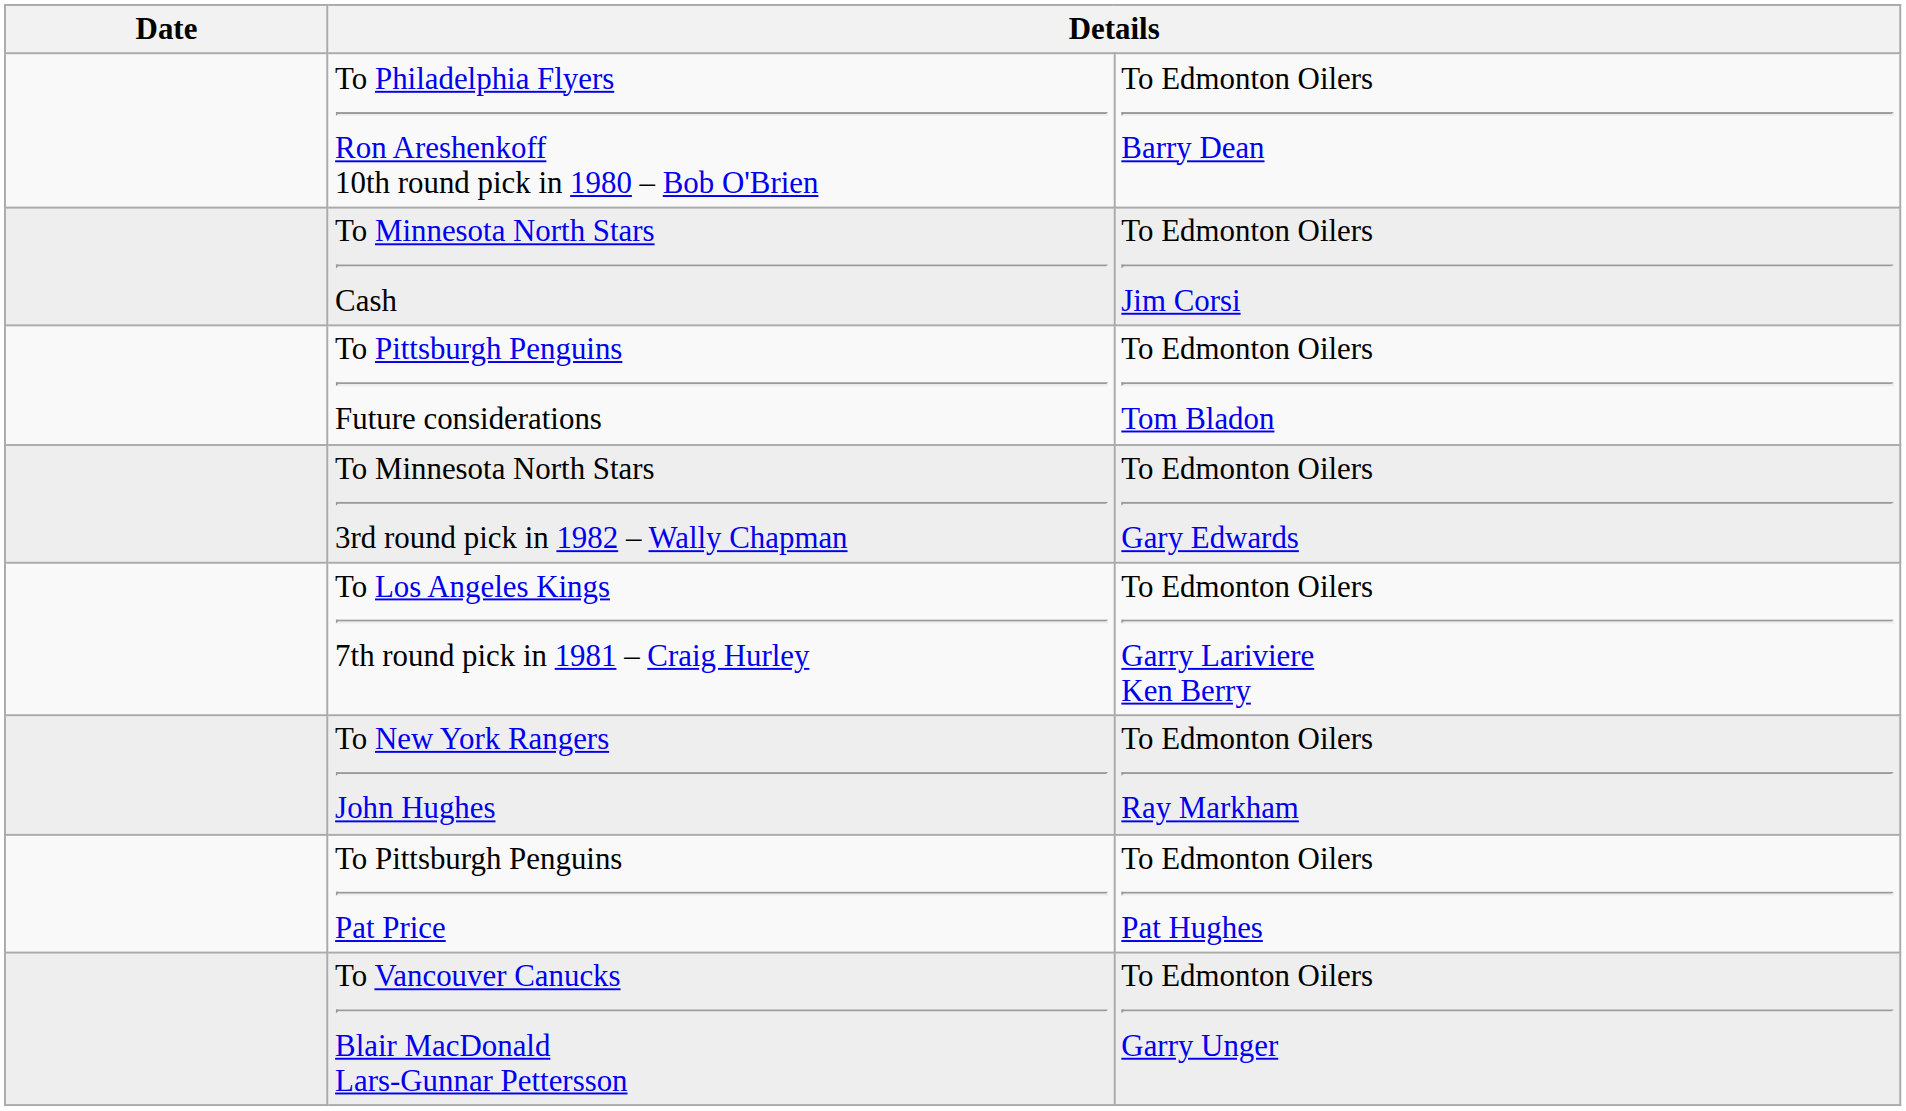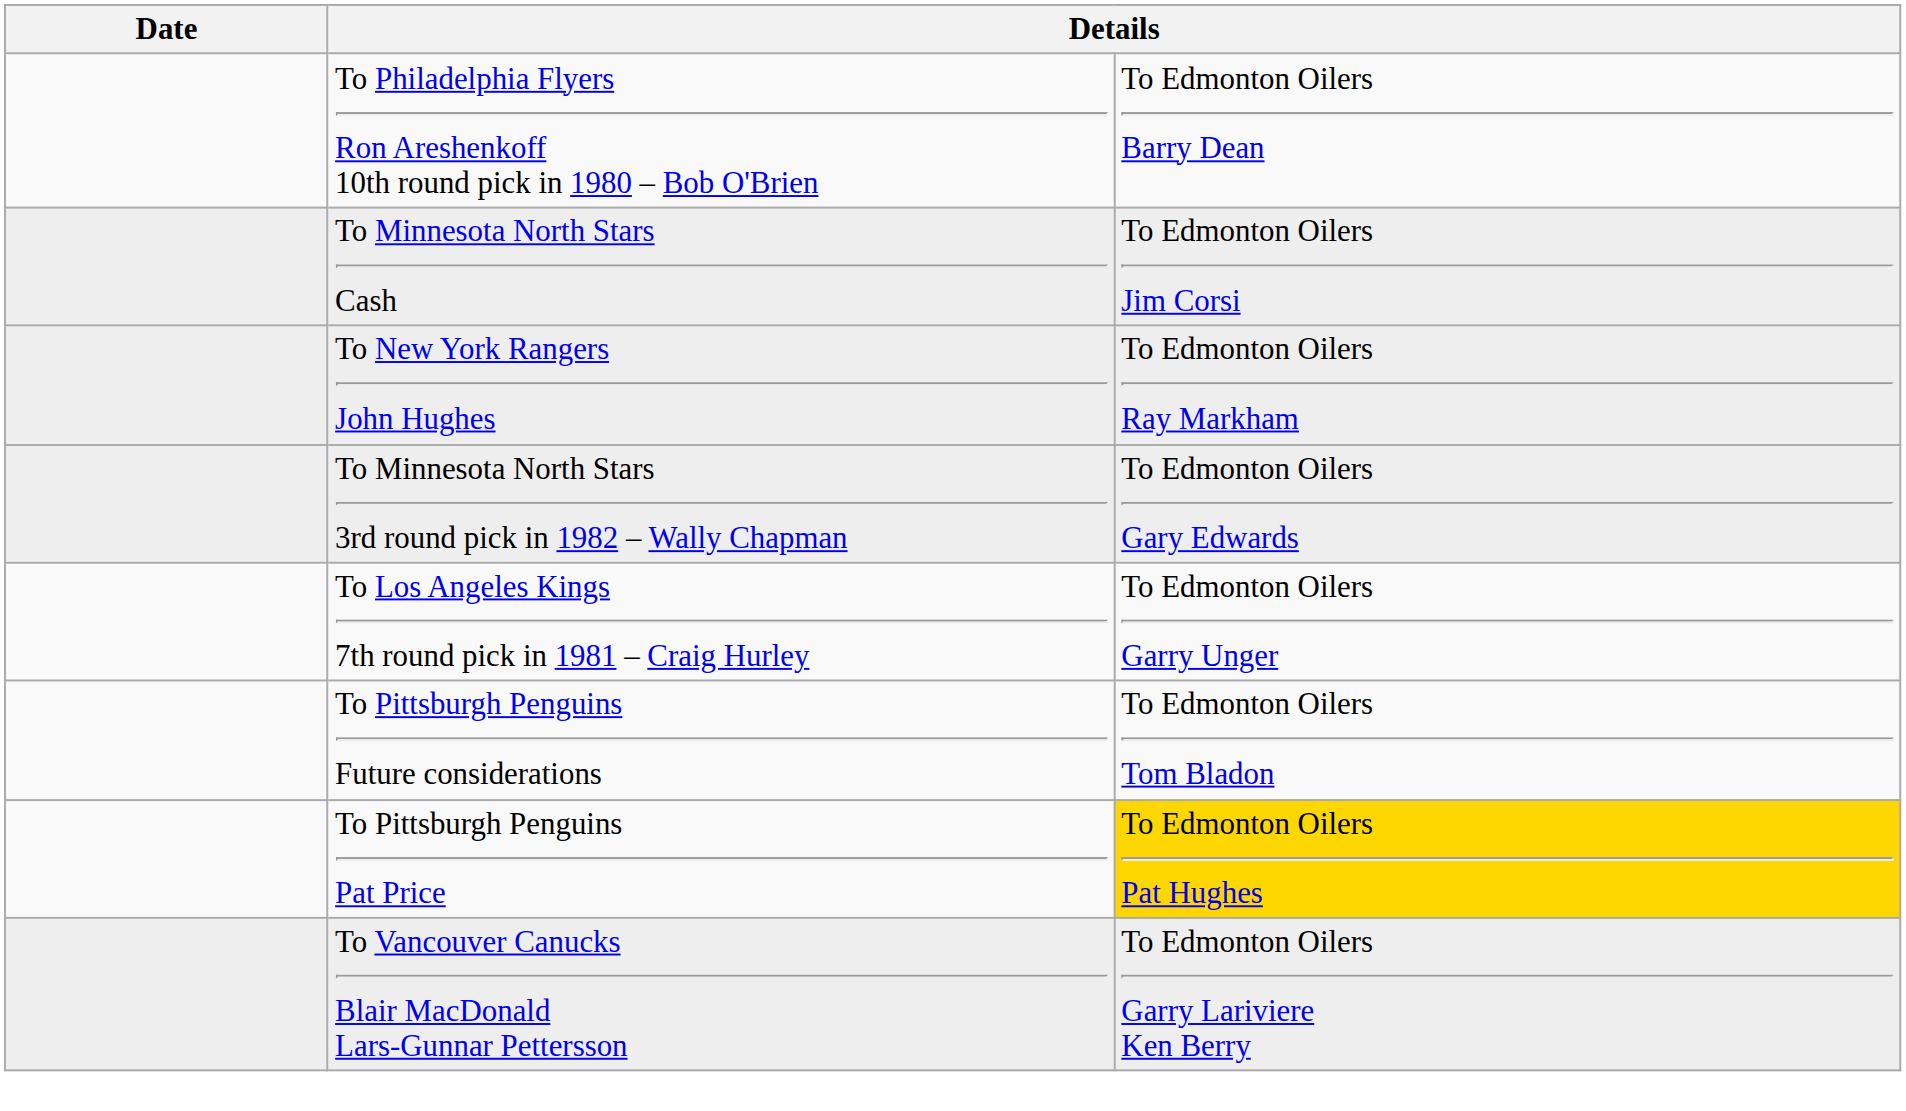rows swapped: To Pittsburgh Penguins Future considerations <-> To New York Rangers John Hughes
To Los Angeles Kings 7th round pick in 1981 – Craig Hurley | column 3: To Edmonton Oilers Garry Lariviere Ken Berry -> To Edmonton Oilers Garry Unger
To Pittsburgh Penguins Pat Price | column 3: no background -> gold background
To Vancouver Canucks Blair MacDonald Lars-Gunnar Pettersson | column 3: To Edmonton Oilers Garry Unger -> To Edmonton Oilers Garry Lariviere Ken Berry
